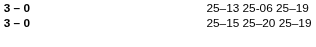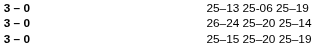+ row: 3 – 0 | 26–24 25–20 25–14
